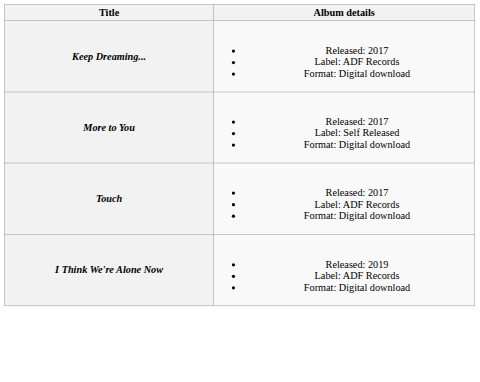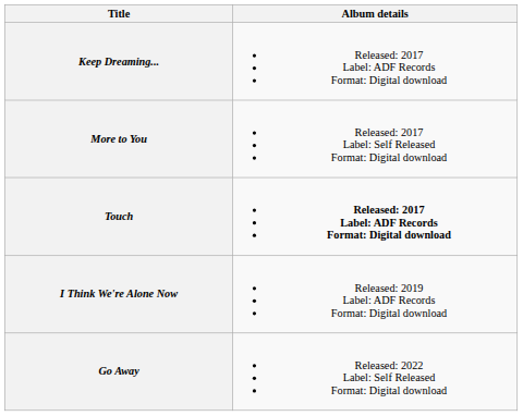Touch | Album details: normal -> bold
+ row: Go Away | Released: 2022 Label: Self Released Format: Digital download
